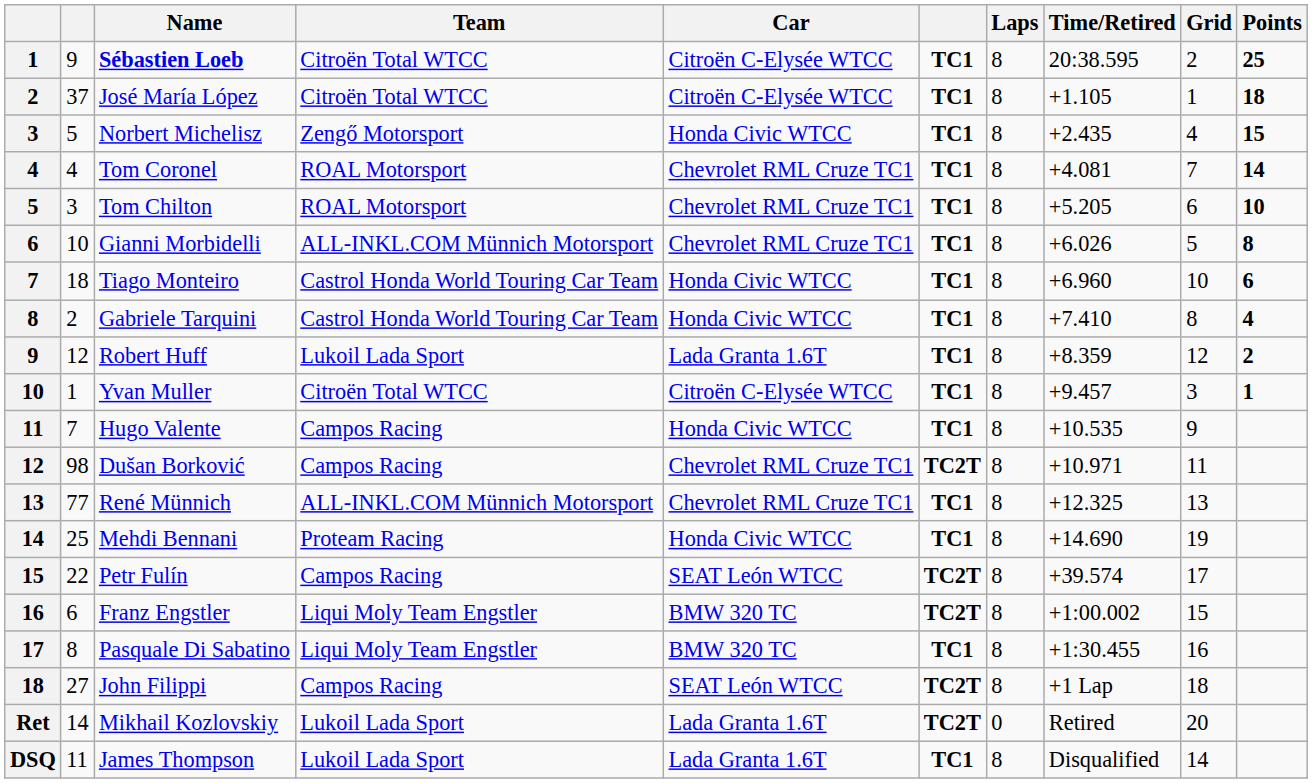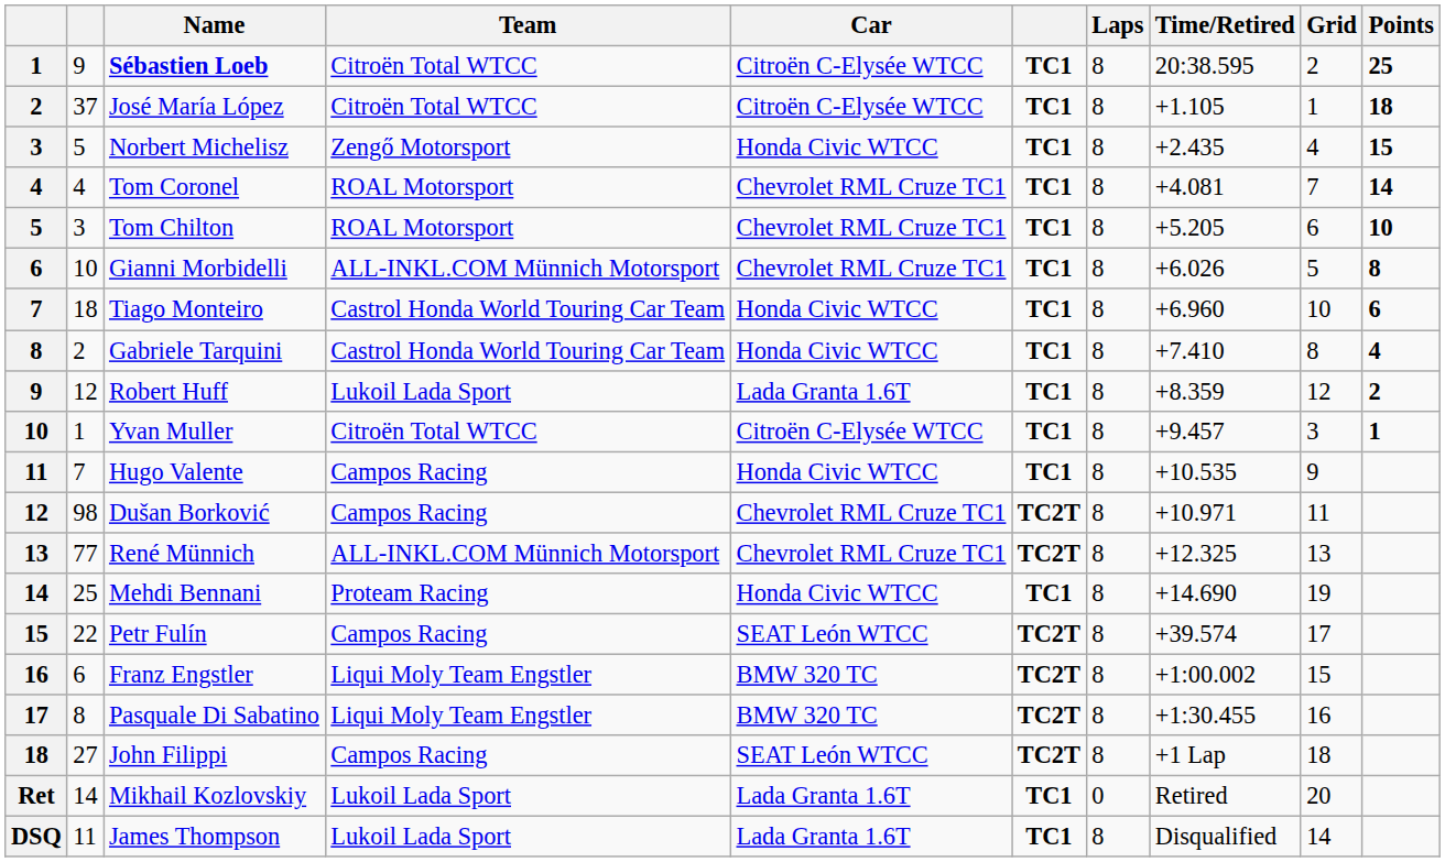René Münnich | column 6: TC1 -> TC2T
Pasquale Di Sabatino | column 6: TC1 -> TC2T
Mikhail Kozlovskiy | column 6: TC2T -> TC1
